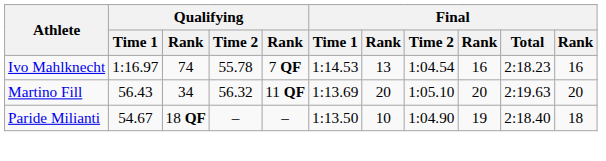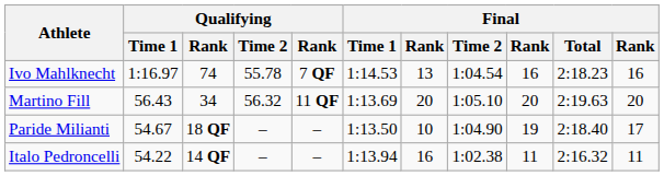Paride Milianti | column 11: 18 -> 17
+ row: Italo Pedroncelli | 54.22 | 14 QF | – | – | 1:13.94 | 16 | 1:02.38 | 11 | 2:16.32 | 11
